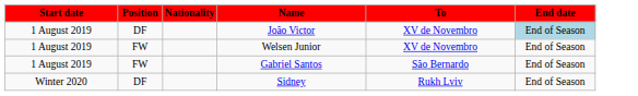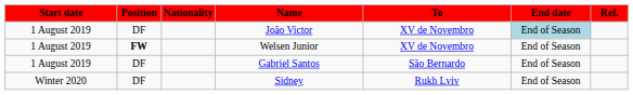+ column: Ref.
Welsen Junior | Position: normal -> bold
Gabriel Santos | Position: FW -> DF
